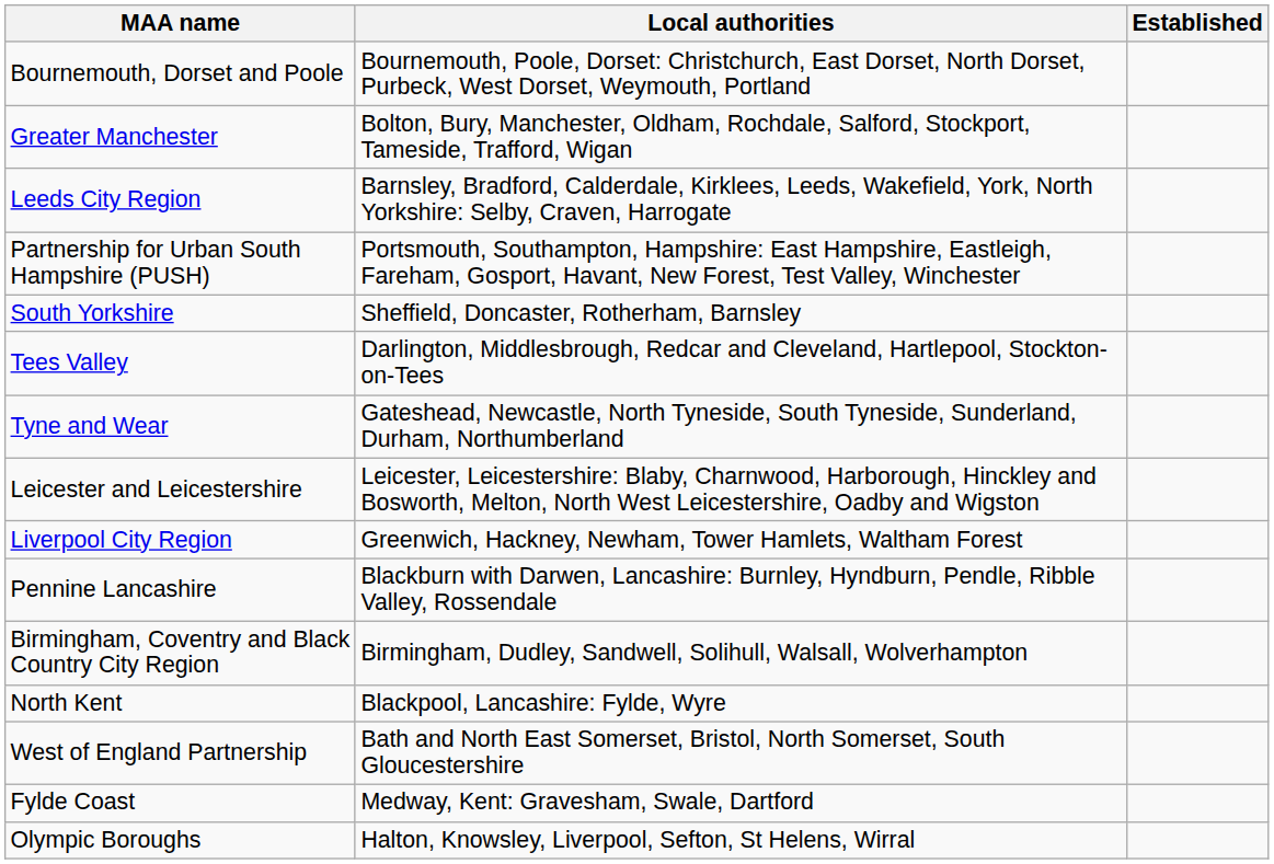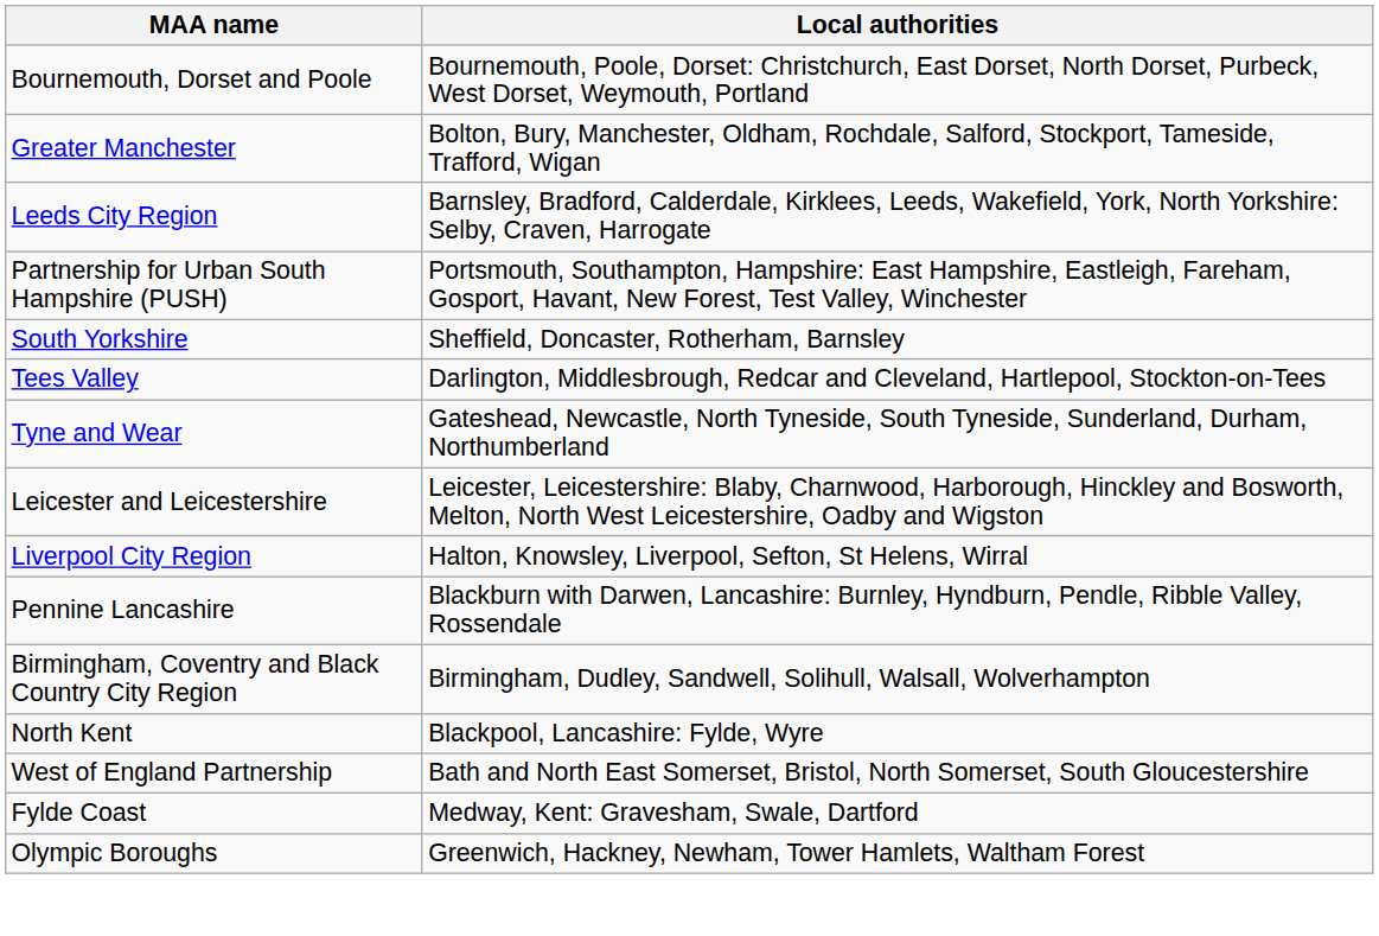- column: Established
Liverpool City Region | Local authorities: Greenwich, Hackney, Newham, Tower Hamlets, Waltham Forest -> Halton, Knowsley, Liverpool, Sefton, St Helens, Wirral
Olympic Boroughs | Local authorities: Halton, Knowsley, Liverpool, Sefton, St Helens, Wirral -> Greenwich, Hackney, Newham, Tower Hamlets, Waltham Forest
